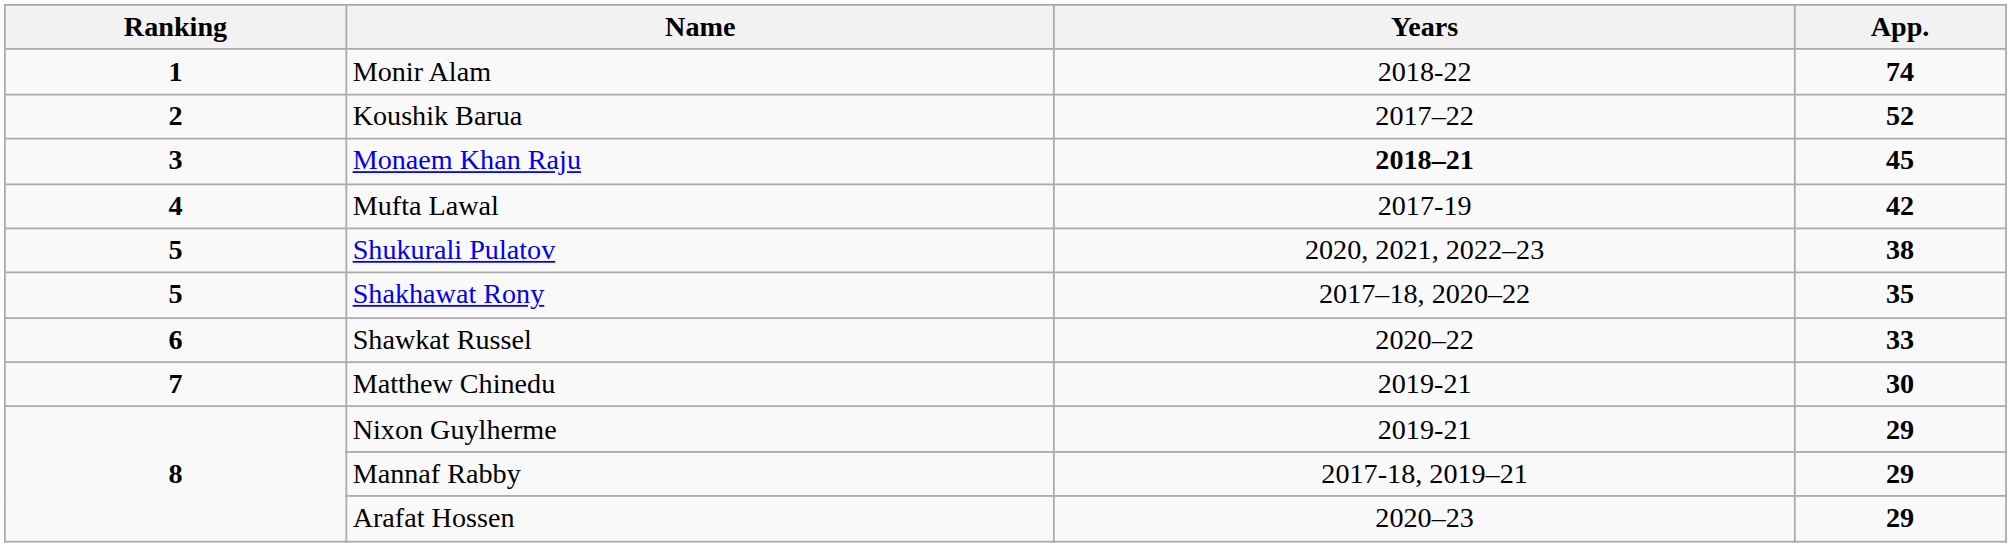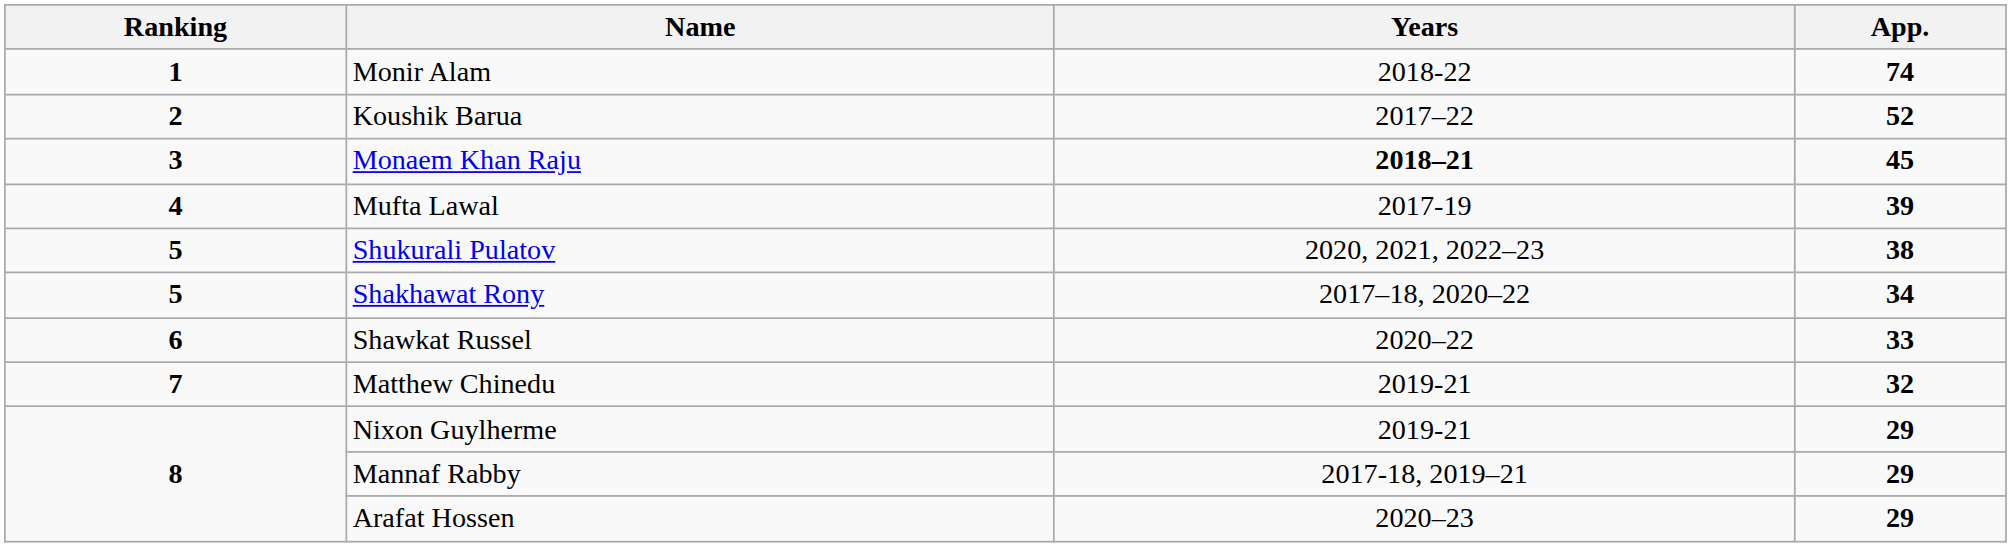Mufta Lawal | App.: 42 -> 39
Shakhawat Rony | App.: 35 -> 34
Matthew Chinedu | App.: 30 -> 32
